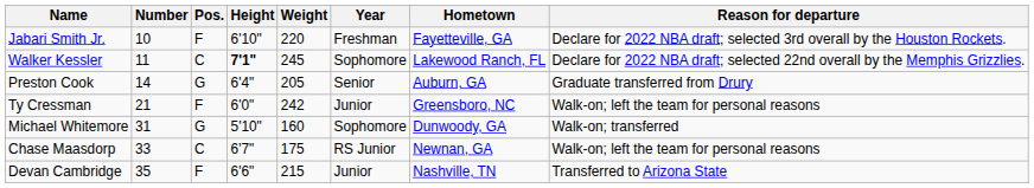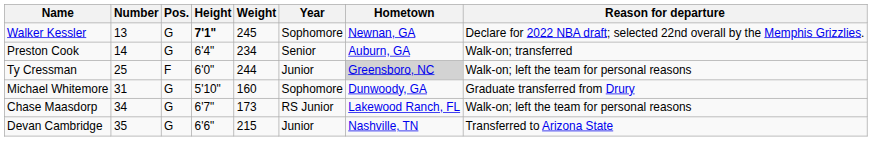- row: Jabari Smith Jr. | 10 | F | 6'10" | 220 | Freshman | Fayetteville, GA | Declare for 2022 NBA draft; selected 3rd overall by the Houston Rockets.
Walker Kessler | Number: 11 -> 13
Walker Kessler | Pos.: C -> G
Walker Kessler | Hometown: Lakewood Ranch, FL -> Newnan, GA
Preston Cook | Weight: 205 -> 234
Preston Cook | Reason for departure: Graduate transferred from Drury -> Walk-on; transferred
Ty Cressman | Number: 21 -> 25
Ty Cressman | Weight: 242 -> 244
Ty Cressman | Hometown: no background -> lightgrey background
Michael Whitemore | Reason for departure: Walk-on; transferred -> Graduate transferred from Drury
Chase Maasdorp | Number: 33 -> 34
Chase Maasdorp | Pos.: C -> G
Chase Maasdorp | Weight: 175 -> 173
Chase Maasdorp | Hometown: Newnan, GA -> Lakewood Ranch, FL
Devan Cambridge | Pos.: F -> G
